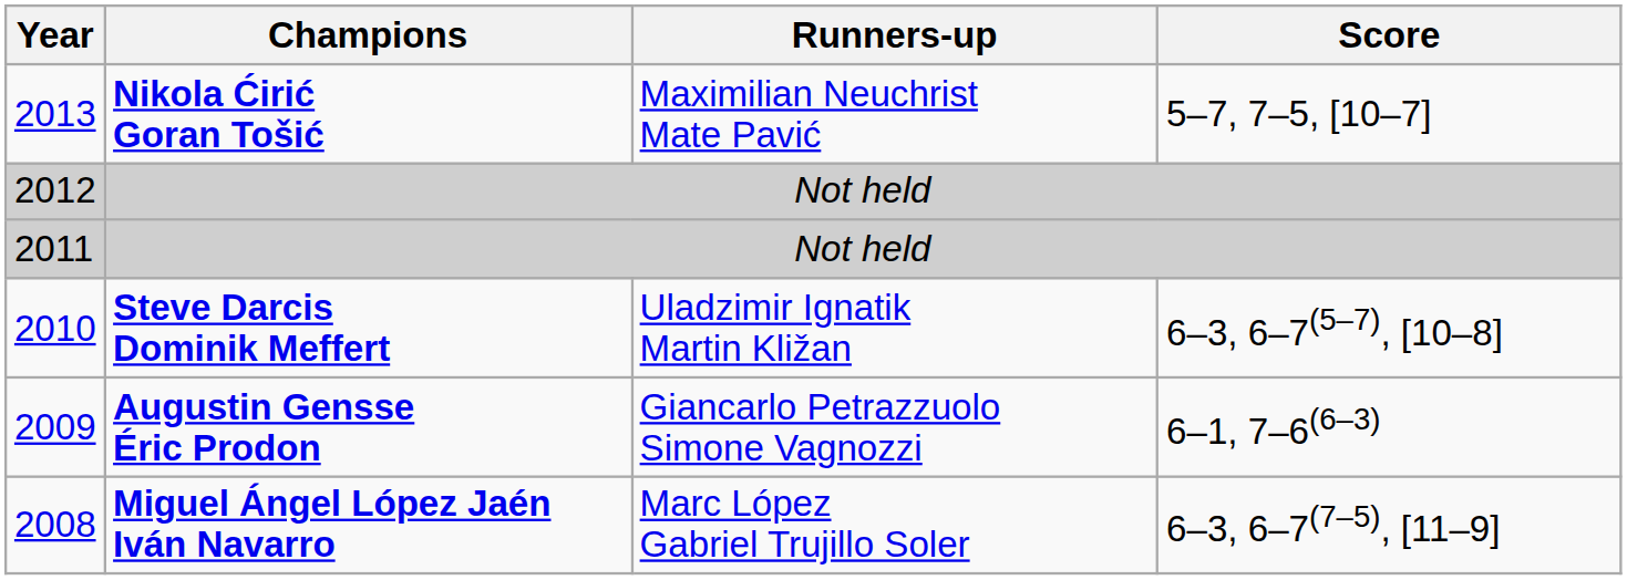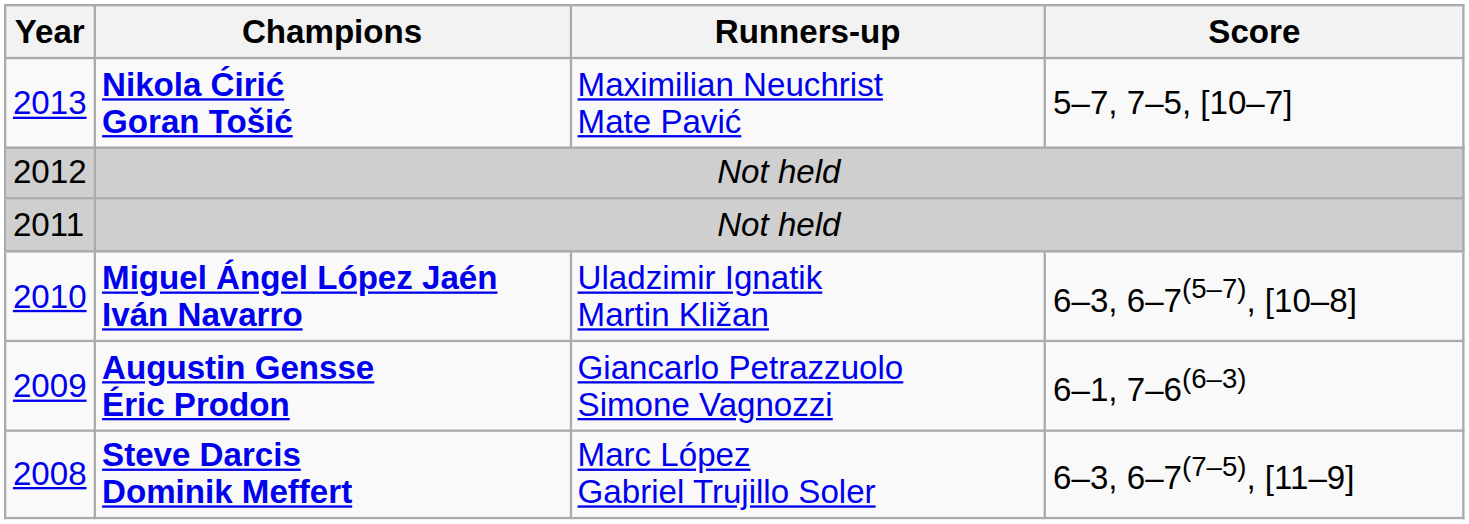2010 | Champions: Steve Darcis Dominik Meffert -> Miguel Ángel López Jaén Iván Navarro
2008 | Champions: Miguel Ángel López Jaén Iván Navarro -> Steve Darcis Dominik Meffert
